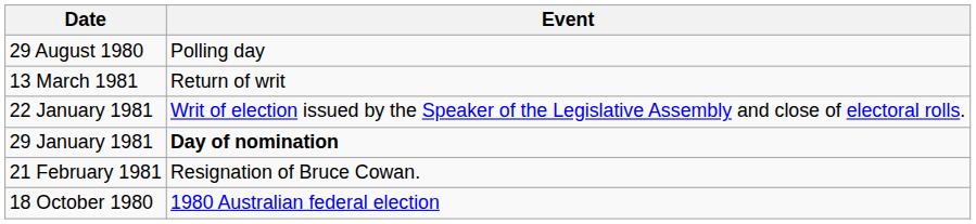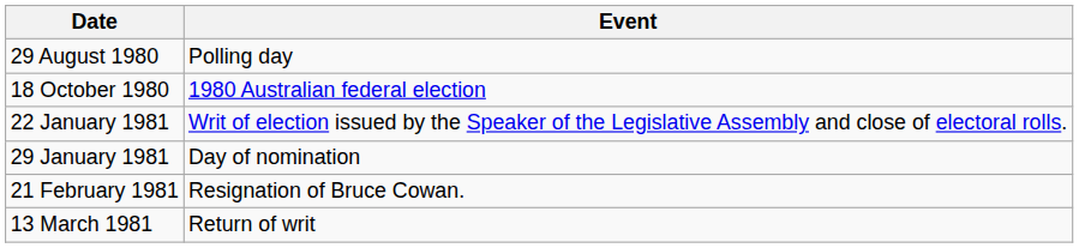rows swapped: 18 October 1980 <-> 13 March 1981
29 January 1981 | Event: bold -> normal
